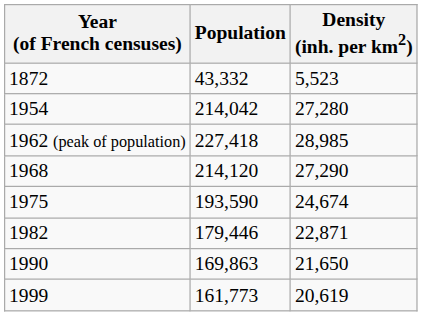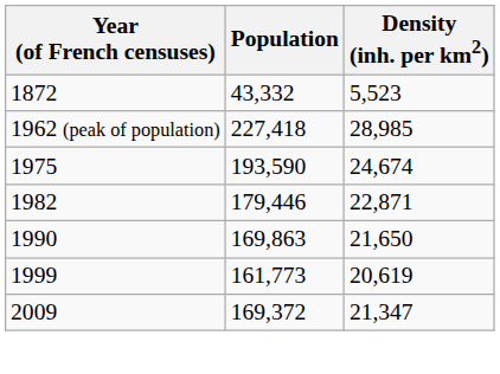- row: 1954 | 214,042 | 27,280
- row: 1968 | 214,120 | 27,290
+ row: 2009 | 169,372 | 21,347
